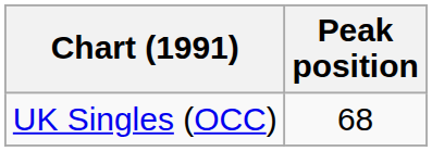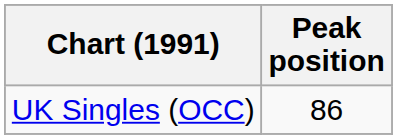UK Singles (OCC) | Peak position: 68 -> 86
